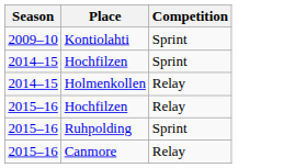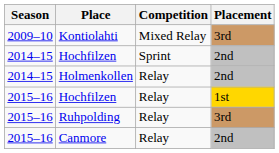+ column: Placement | 3rd | 2nd | 2nd | 1st | 3rd | 2nd
Kontiolahti | Competition: Sprint -> Mixed Relay
Ruhpolding | Competition: Sprint -> Relay
